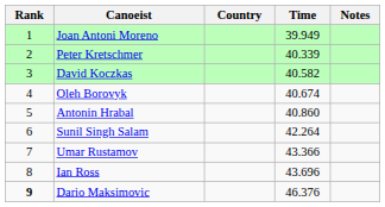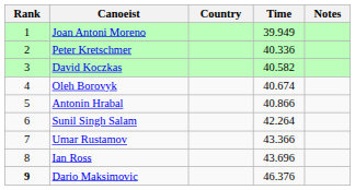Peter Kretschmer | Time: 40.339 -> 40.336
Antonin Hrabal | Time: 40.860 -> 40.866
